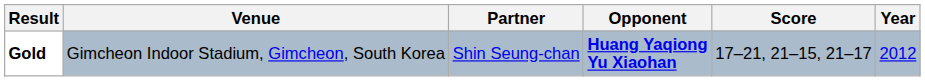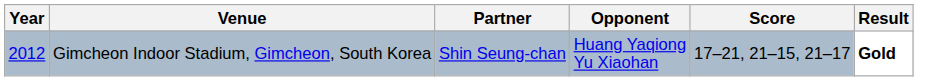columns swapped: Year <-> Result
Gimcheon Indoor Stadium, Gimcheon, South Korea | Opponent: bold -> normal
